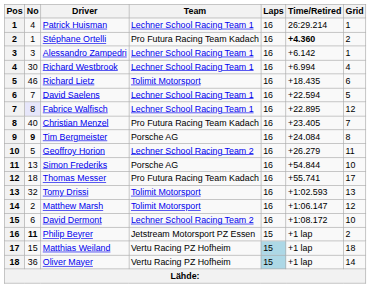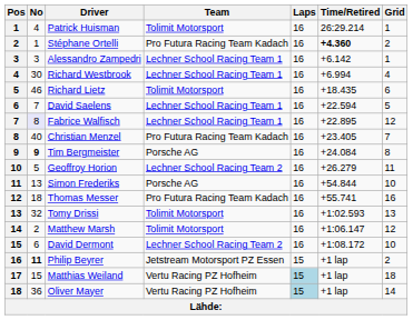Patrick Huisman | Team: Lechner School Racing Team 1 -> Tolimit Motorsport
Thomas Messer | Grid: 17 -> 16
